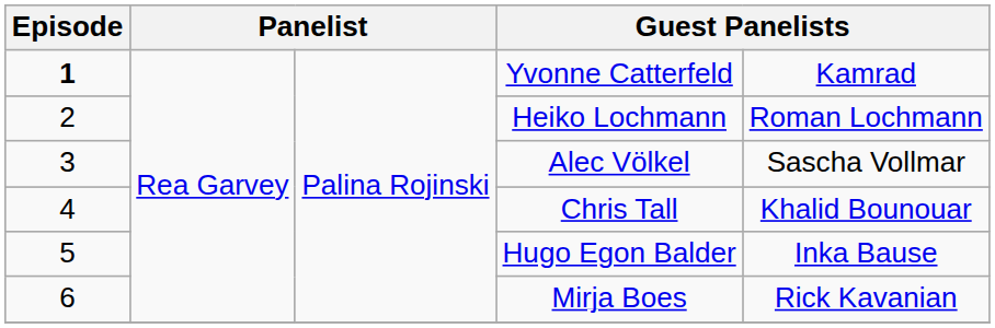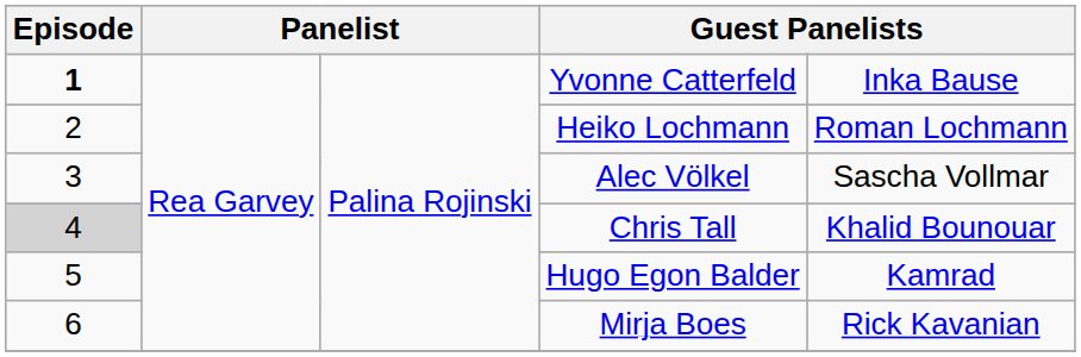Yvonne Catterfeld | column 5: Kamrad -> Inka Bause
Chris Tall | Episode: no background -> lightgrey background
Hugo Egon Balder | column 5: Inka Bause -> Kamrad
